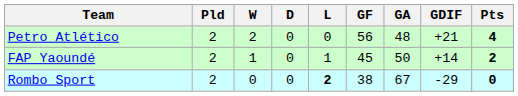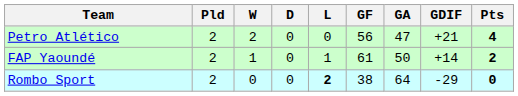Petro Atlético | GA: 48 -> 47
FAP Yaoundé | GF: 45 -> 61
Rombo Sport | GA: 67 -> 64
